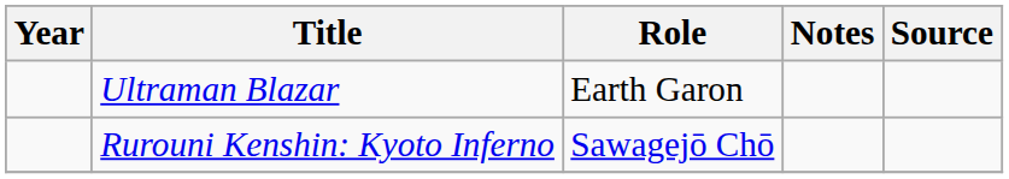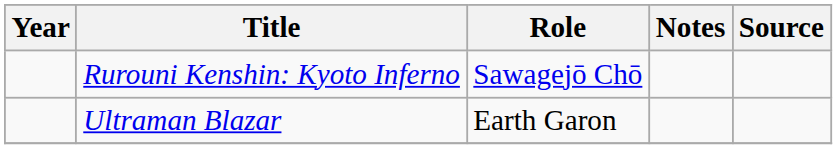rows swapped: Rurouni Kenshin: Kyoto Inferno <-> Ultraman Blazar
